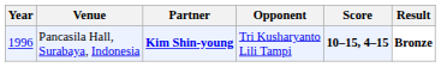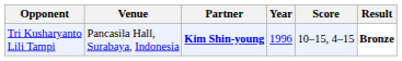columns swapped: Year <-> Opponent
Pancasila Hall, Surabaya, Indonesia | Score: bold -> normal
